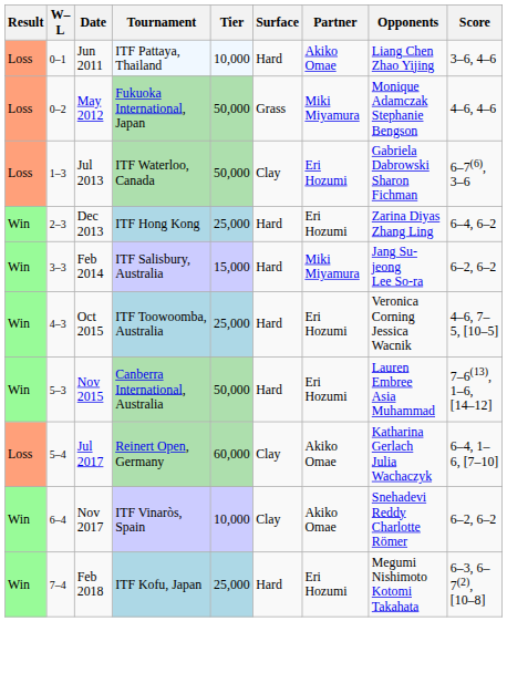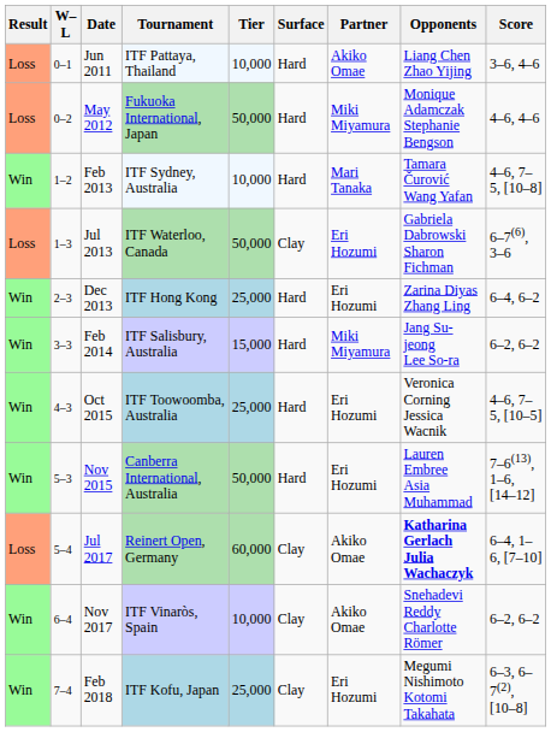May 2012 | Surface: Grass -> Hard
+ row: Win | 1–2 | Feb 2013 | ITF Sydney, Australia | 10,000 | Hard | Mari Tanaka | Tamara Čurović Wang Yafan | 4–6, 7–5, [10–8]
Jul 2017 | Opponents: normal -> bold
Feb 2018 | Surface: Hard -> Clay
